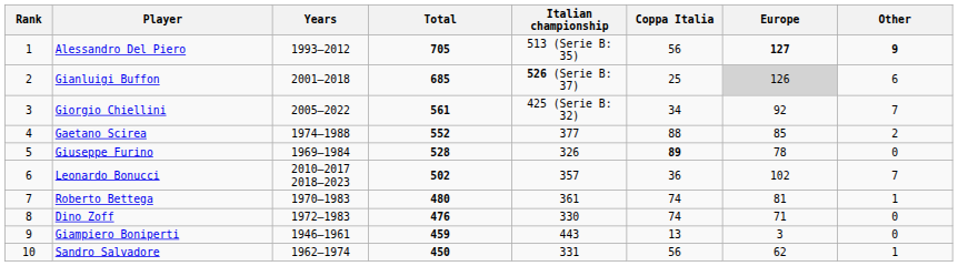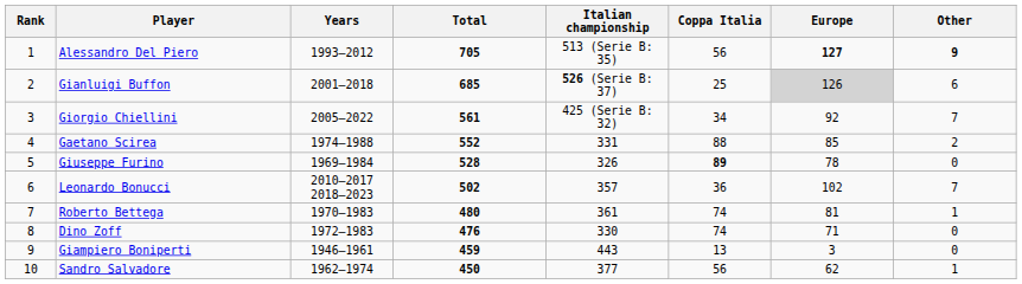Gaetano Scirea | Italian championship: 377 -> 331
Sandro Salvadore | Italian championship: 331 -> 377
